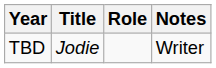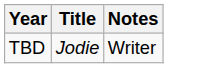- column: Role
